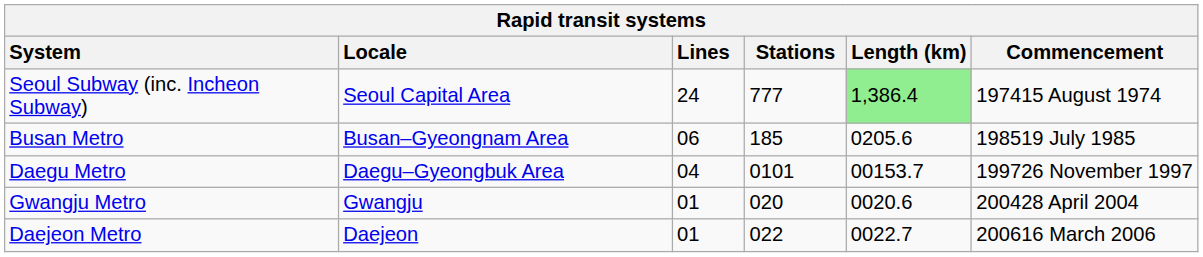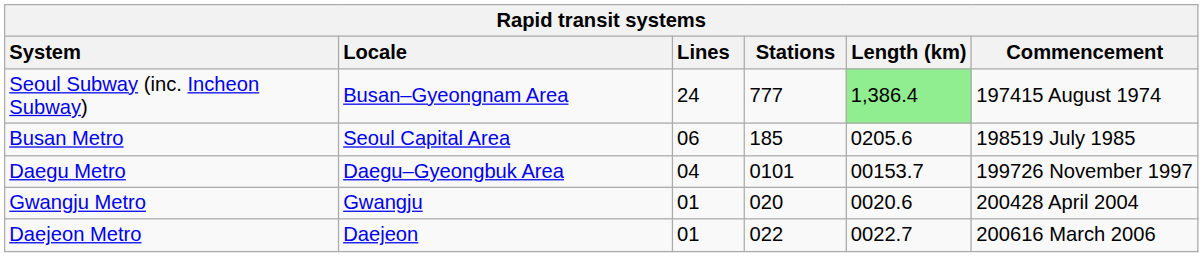Seoul Subway (inc. Incheon Subway) | Locale: Seoul Capital Area -> Busan–Gyeongnam Area
Busan Metro | Locale: Busan–Gyeongnam Area -> Seoul Capital Area
